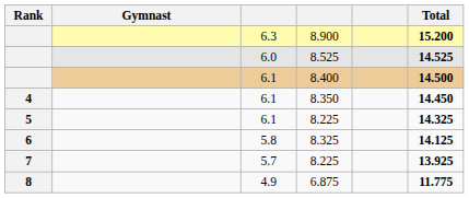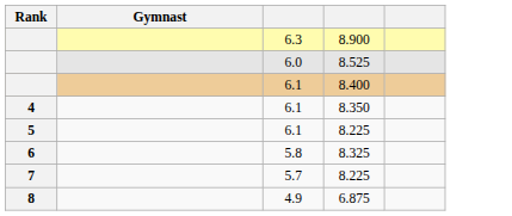- column: Total | 15.200 | 14.525 | 14.500 | 14.450 | 14.325 | 14.125 | 13.925 | 11.775
